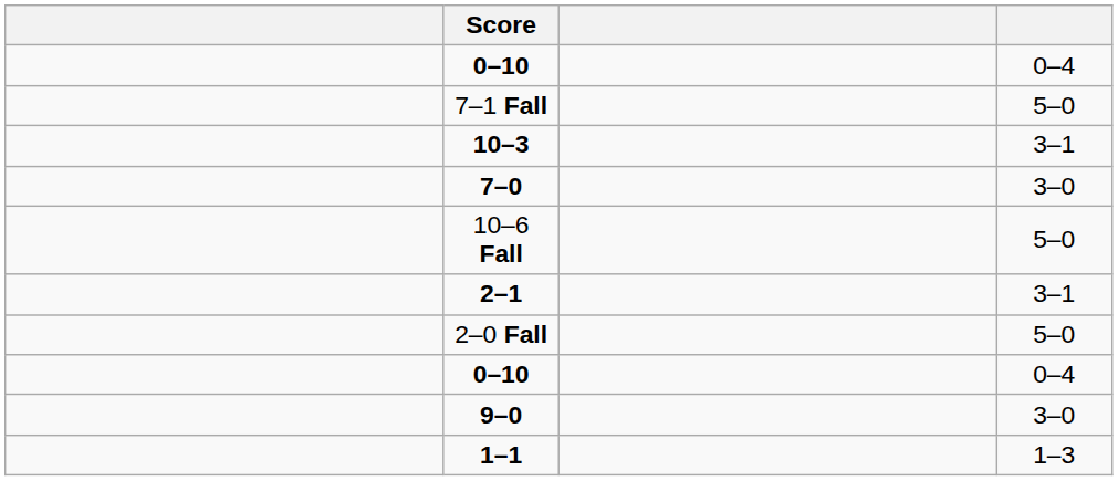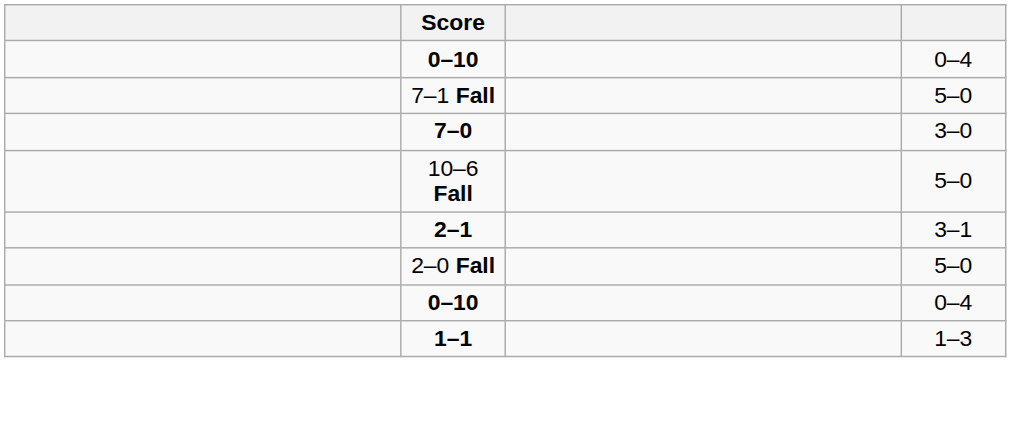- row: 10–3 | 3–1
- row: 9–0 | 3–0
